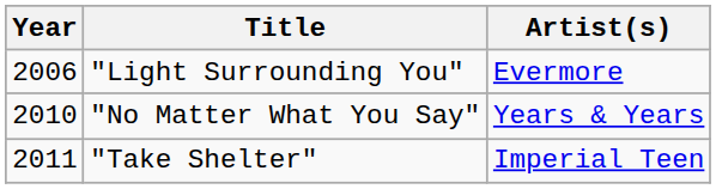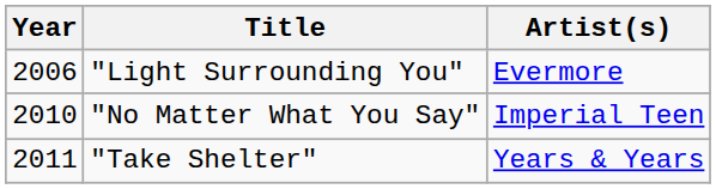"No Matter What You Say" | Artist(s): Years & Years -> Imperial Teen
"Take Shelter" | Artist(s): Imperial Teen -> Years & Years
